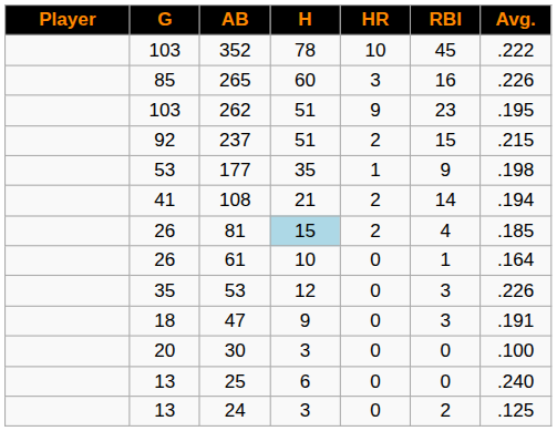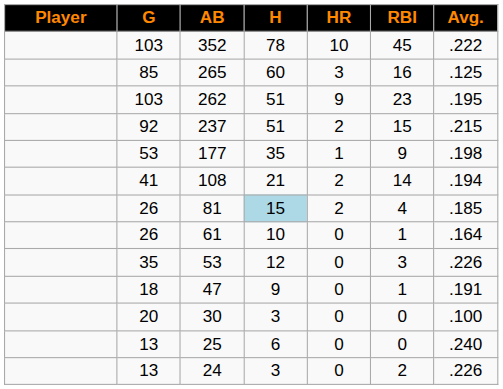265 | Avg.: .226 -> .125
47 | RBI: 3 -> 1
24 | Avg.: .125 -> .226
